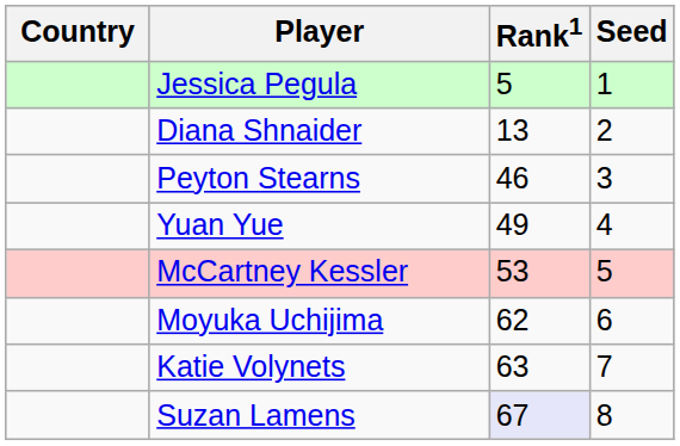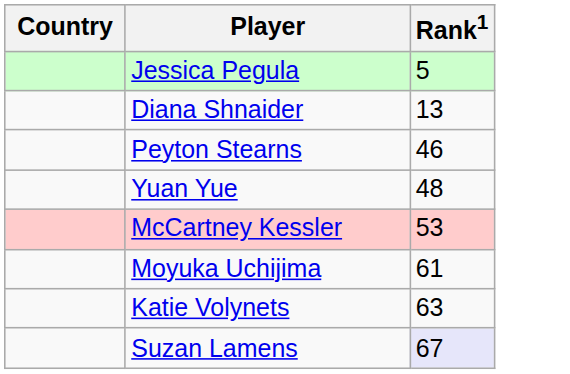- column: Seed | 1 | 2 | 3 | 4 | 5 | 6 | 7 | 8
Yuan Yue | Rank1: 49 -> 48
Moyuka Uchijima | Rank1: 62 -> 61
